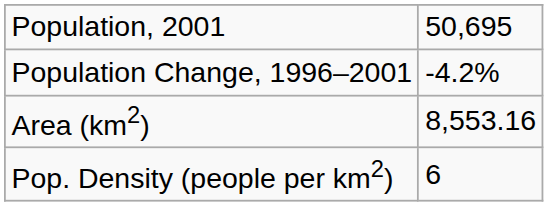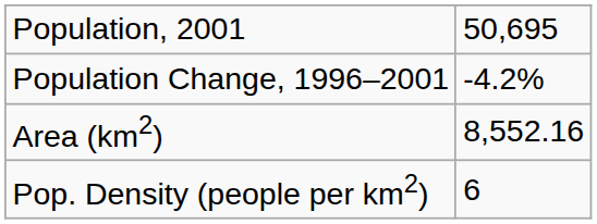Area (km2) | column 2: 8,553.16 -> 8,552.16
